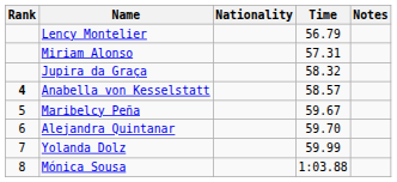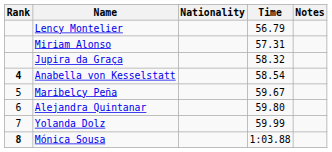Anabella von Kesselstatt | Time: 58.57 -> 58.54
Alejandra Quintanar | Time: 59.70 -> 59.80
Mónica Sousa | Rank: normal -> bold
